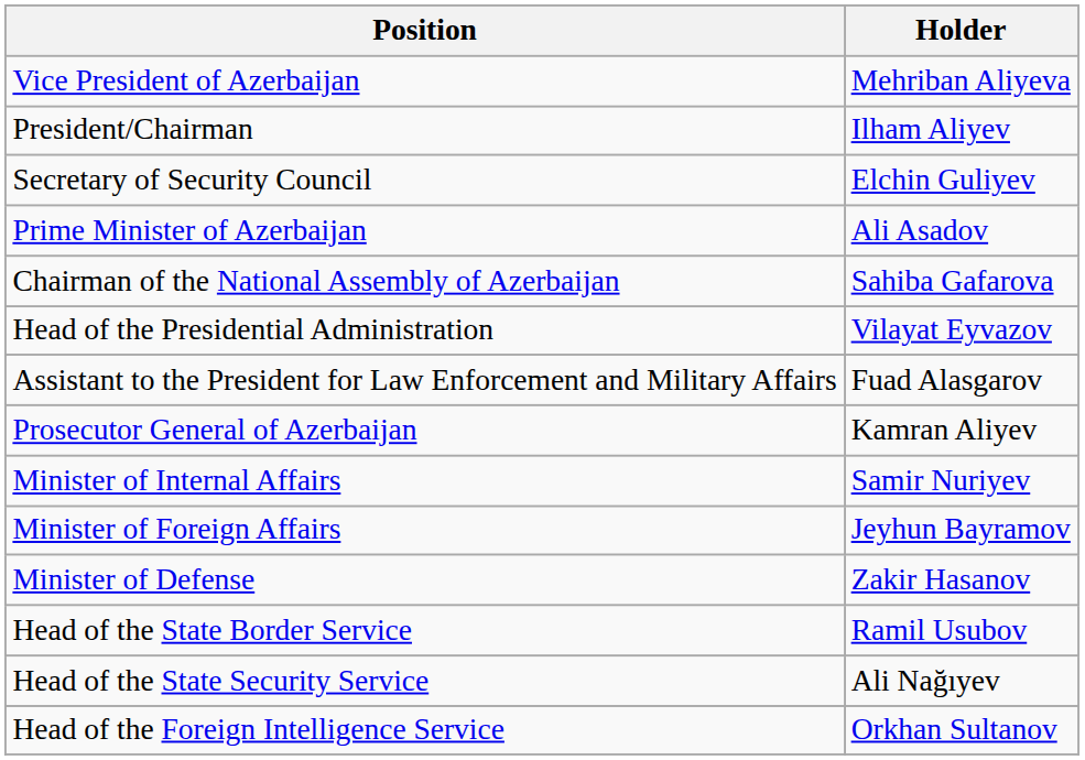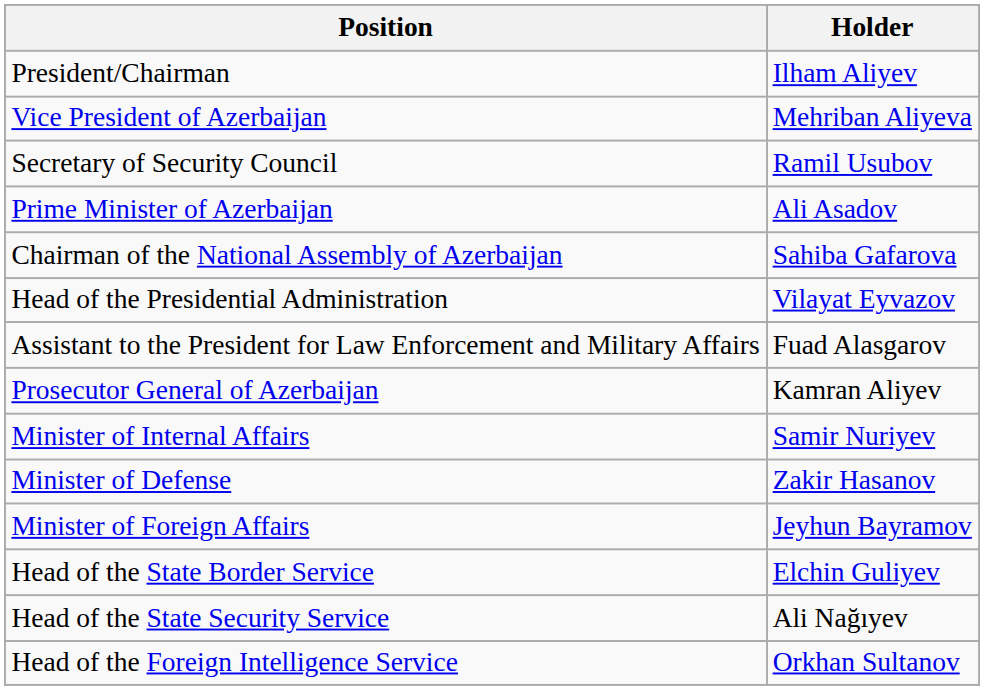rows swapped: President/Chairman <-> Vice President of Azerbaijan
Secretary of Security Council | Holder: Elchin Guliyev -> Ramil Usubov
rows swapped: Minister of Defense <-> Minister of Foreign Affairs
Head of the State Border Service | Holder: Ramil Usubov -> Elchin Guliyev
